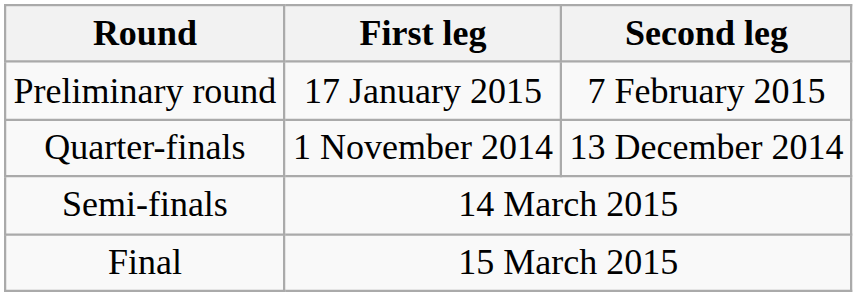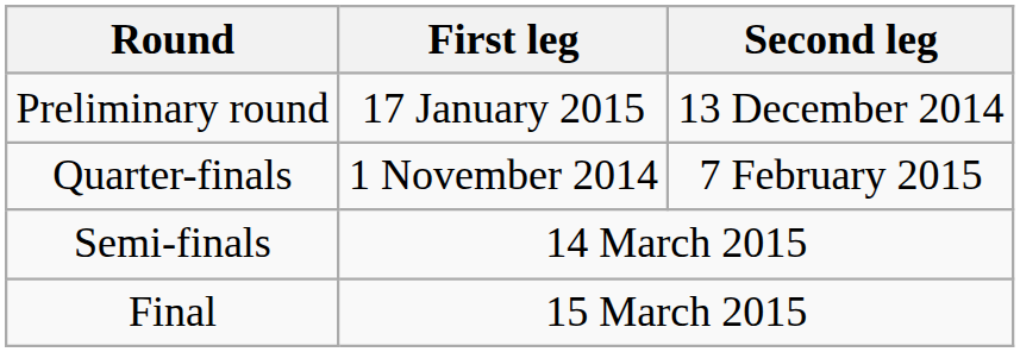Preliminary round | Second leg: 7 February 2015 -> 13 December 2014
Quarter-finals | Second leg: 13 December 2014 -> 7 February 2015
